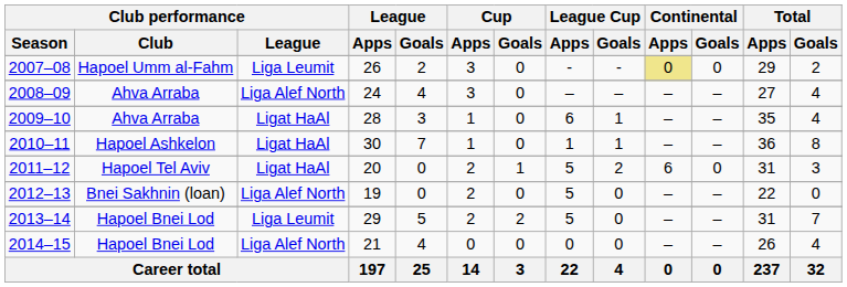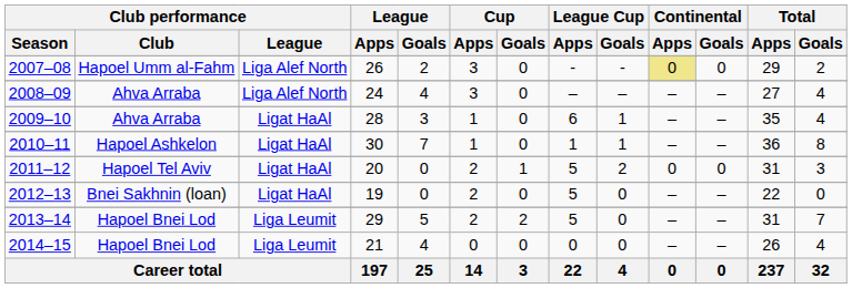2007–08 | Club performance / League: Liga Leumit -> Liga Alef North
2011–12 | Continental / Apps: 6 -> 0
2012–13 | Club performance / League: Liga Alef North -> Ligat HaAl
2014–15 | Club performance / League: Liga Alef North -> Liga Leumit
